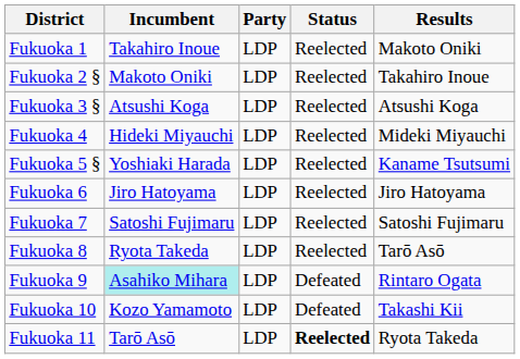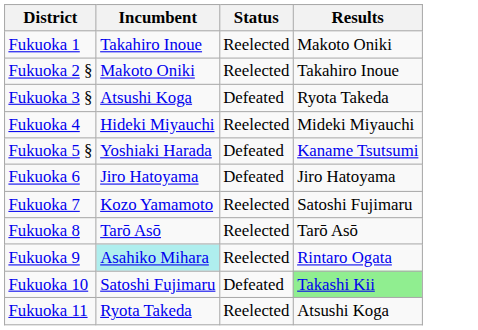- column: Party | LDP | LDP | LDP | LDP | LDP | LDP | LDP | LDP | LDP | LDP | LDP
Fukuoka 3 § | Status: Reelected -> Defeated
Fukuoka 3 § | Results: Atsushi Koga -> Ryota Takeda
Fukuoka 5 § | Status: Reelected -> Defeated
Fukuoka 6 | Status: Reelected -> Defeated
Fukuoka 7 | Incumbent: Satoshi Fujimaru -> Kozo Yamamoto
Fukuoka 8 | Incumbent: Ryota Takeda -> Tarō Asō
Fukuoka 9 | Status: Defeated -> Reelected
Fukuoka 10 | Incumbent: Kozo Yamamoto -> Satoshi Fujimaru
Fukuoka 10 | Results: no background -> lightgreen background
Fukuoka 11 | Incumbent: Tarō Asō -> Ryota Takeda
Fukuoka 11 | Status: bold -> normal
Fukuoka 11 | Results: Ryota Takeda -> Atsushi Koga
